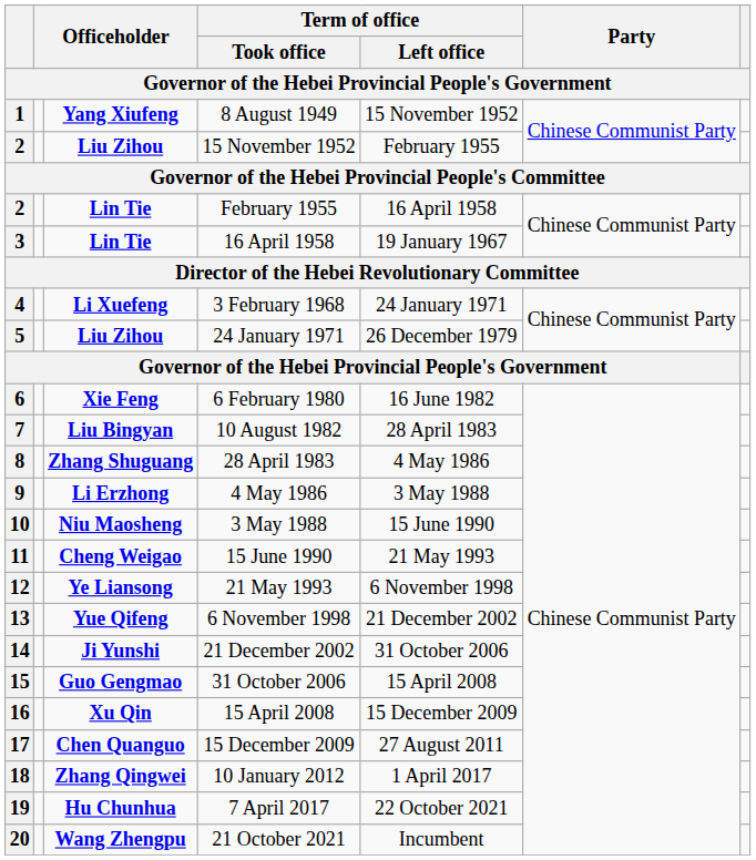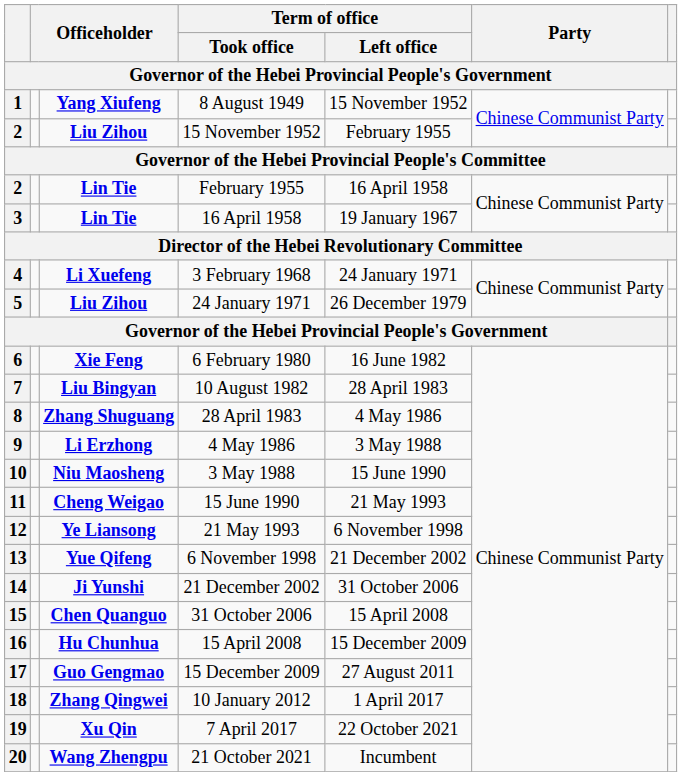15 | column 3: Guo Gengmao -> Chen Quanguo
16 | column 3: Xu Qin -> Hu Chunhua
17 | column 3: Chen Quanguo -> Guo Gengmao
19 | column 3: Hu Chunhua -> Xu Qin
